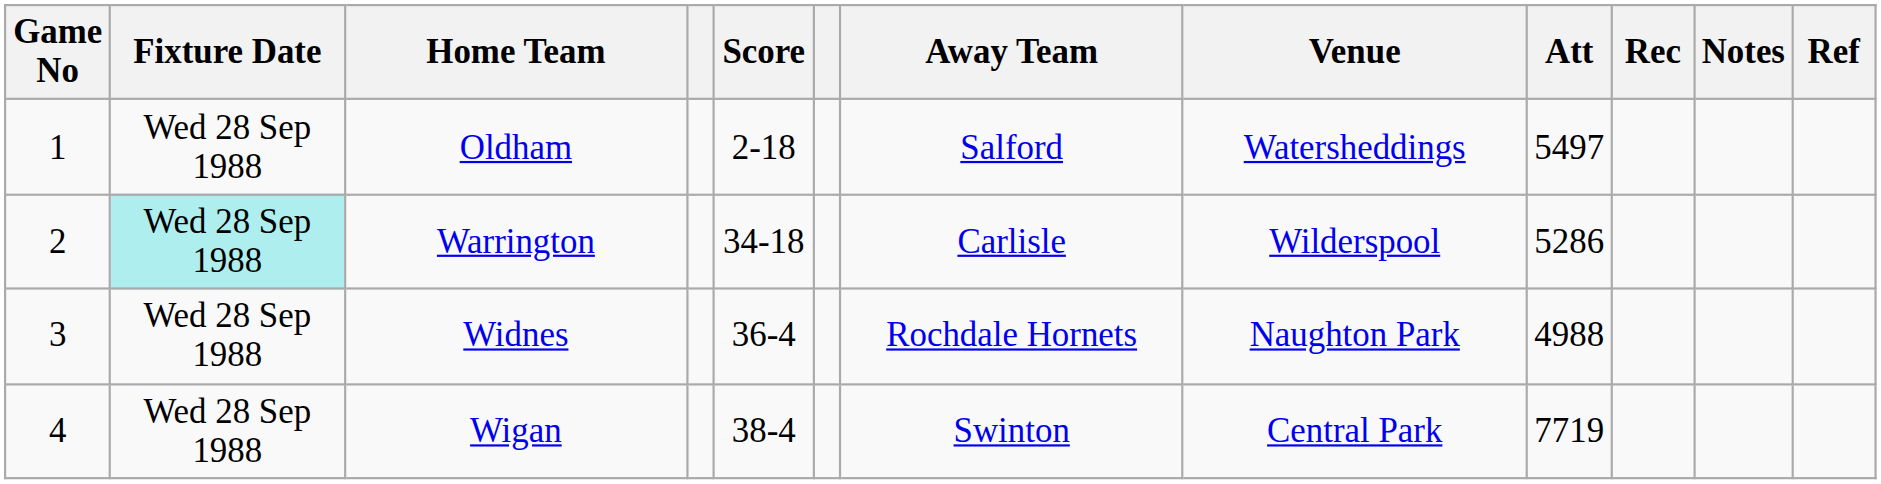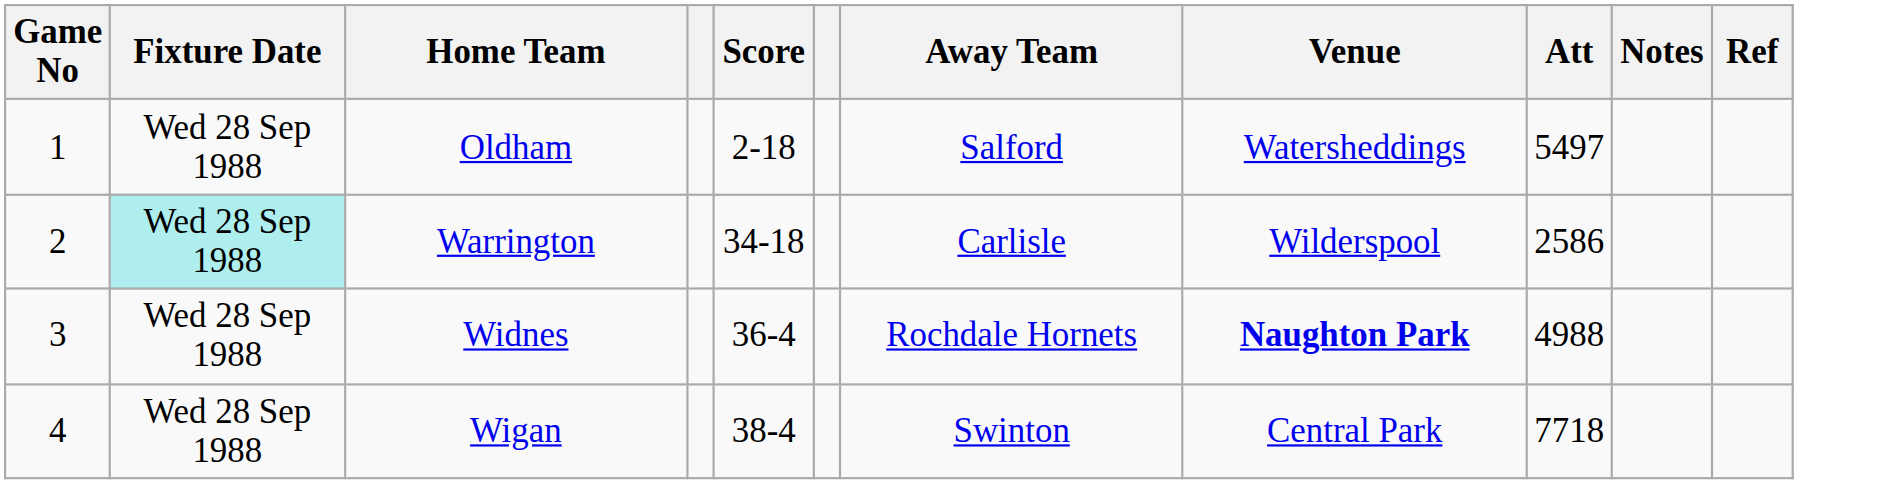- column: Rec
Warrington | Att: 5286 -> 2586
Widnes | Venue: normal -> bold
Wigan | Att: 7719 -> 7718
